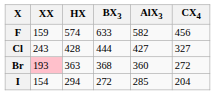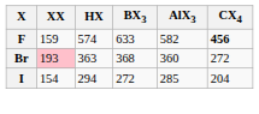F | CX4: normal -> bold
- row: Cl | 243 | 428 | 444 | 427 | 327
